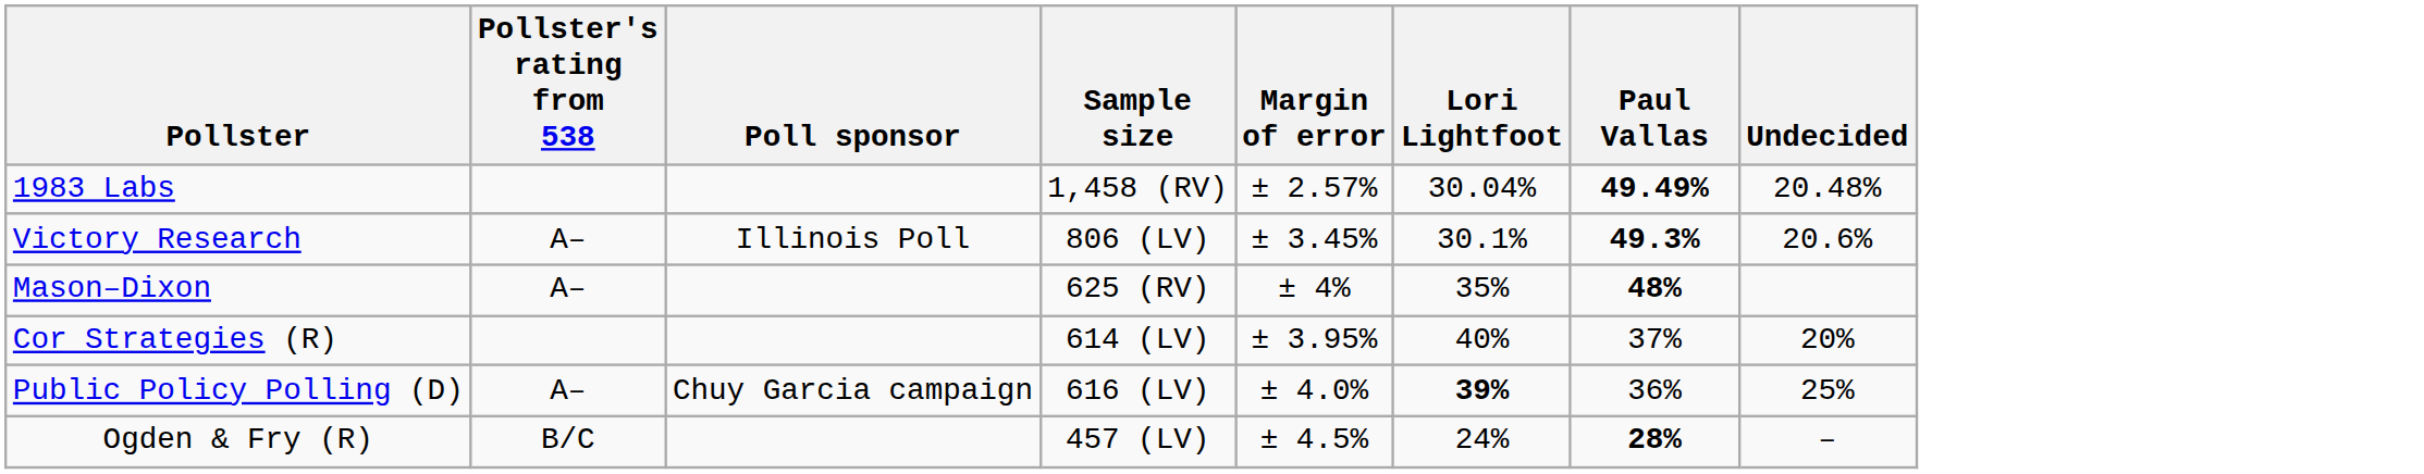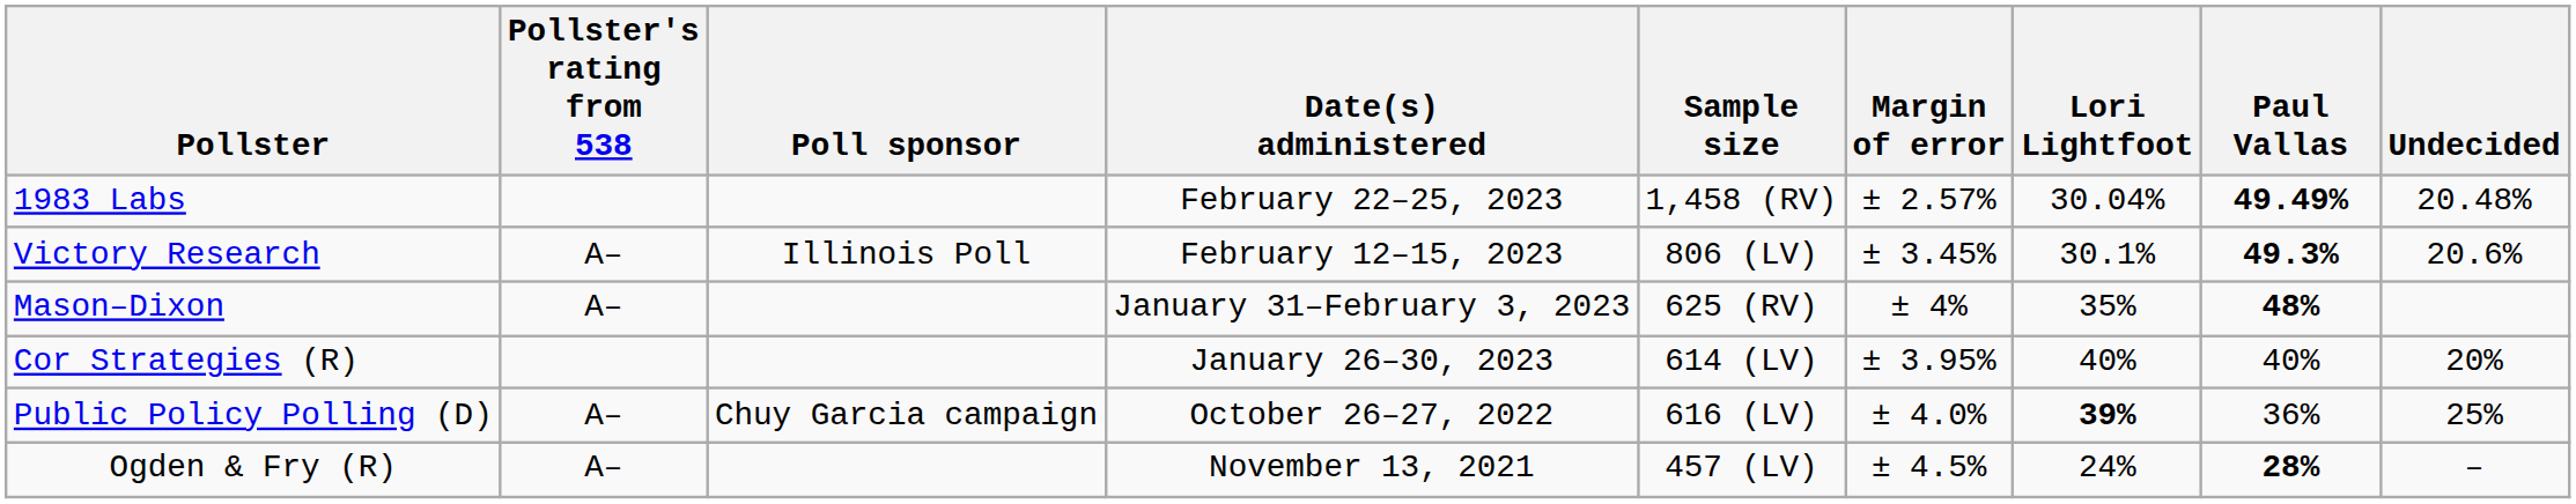+ column: Date(s) administered | February 22–25, 2023 | February 12–15, 2023 | January 31–February 3, 2023 | January 26–30, 2023 | October 26–27, 2022 | November 13, 2021
Cor Strategies (R) | Paul Vallas: 37% -> 40%
Ogden & Fry (R) | Pollster's rating from 538: B/C -> A–
